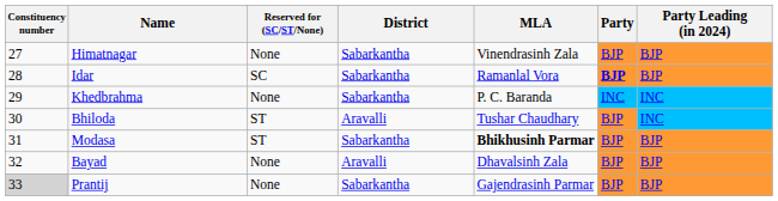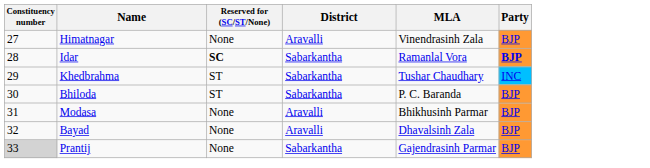- column: Party Leading (in 2024) | BJP | BJP | INC | INC | BJP | BJP | BJP
Himatnagar | District: Sabarkantha -> Aravalli
Idar | Reserved for (SC/ST/None): normal -> bold
Khedbrahma | Reserved for (SC/ST/None): None -> ST
Khedbrahma | MLA: P. C. Baranda -> Tushar Chaudhary
Bhiloda | District: Aravalli -> Sabarkantha
Bhiloda | MLA: Tushar Chaudhary -> P. C. Baranda
Modasa | Reserved for (SC/ST/None): ST -> None
Modasa | District: Sabarkantha -> Aravalli
Modasa | MLA: bold -> normal
